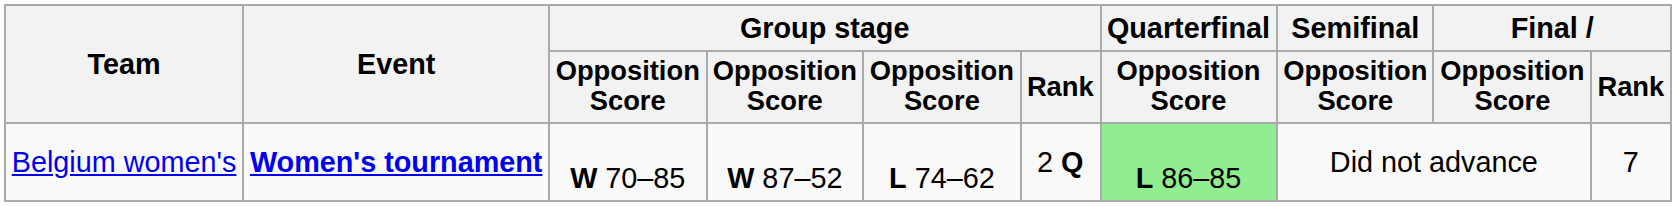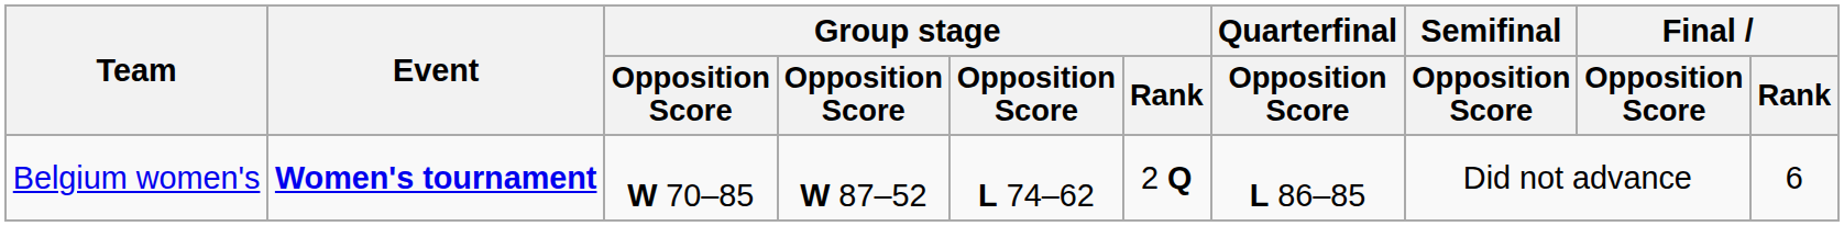Belgium women's | Quarterfinal / Opposition Score: lightgreen background -> no background
Belgium women's | Final / Rank: 7 -> 6
